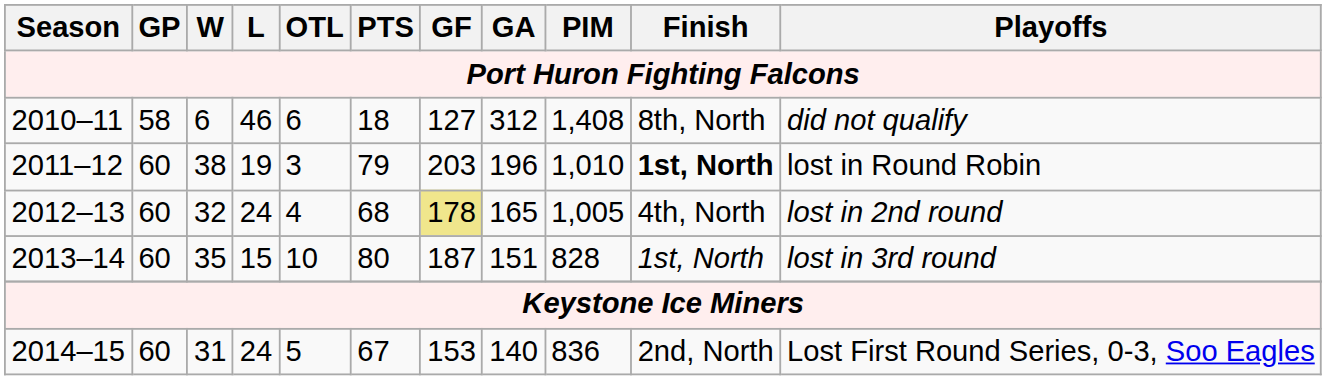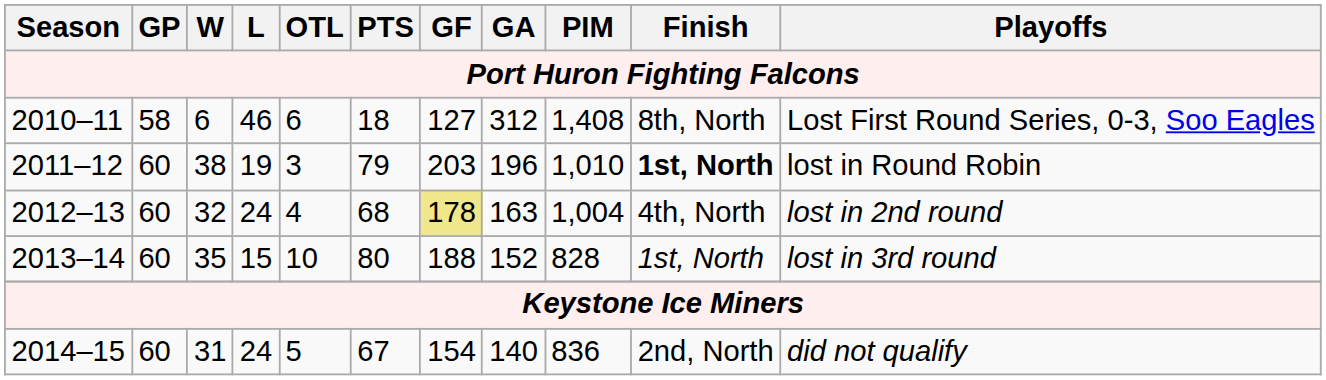2010–11 | Playoffs: did not qualify -> Lost First Round Series, 0-3, Soo Eagles
2012–13 | GA: 165 -> 163
2012–13 | PIM: 1,005 -> 1,004
2013–14 | GF: 187 -> 188
2013–14 | GA: 151 -> 152
2014–15 | GF: 153 -> 154
2014–15 | Playoffs: Lost First Round Series, 0-3, Soo Eagles -> did not qualify
